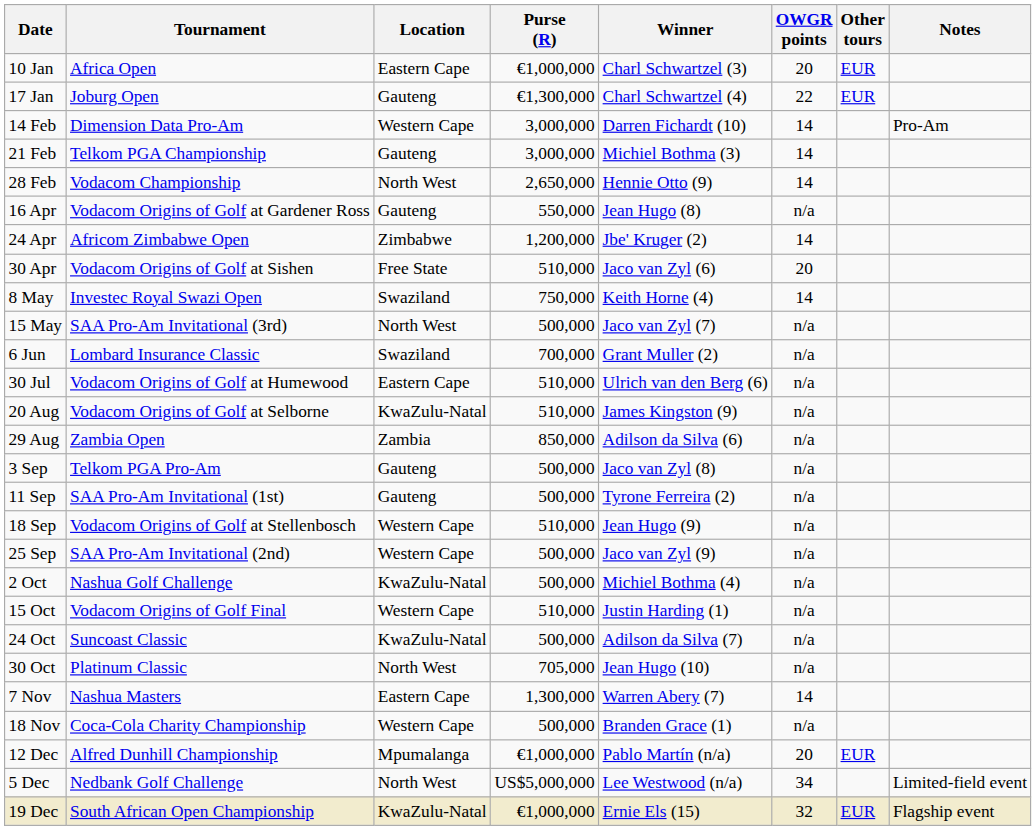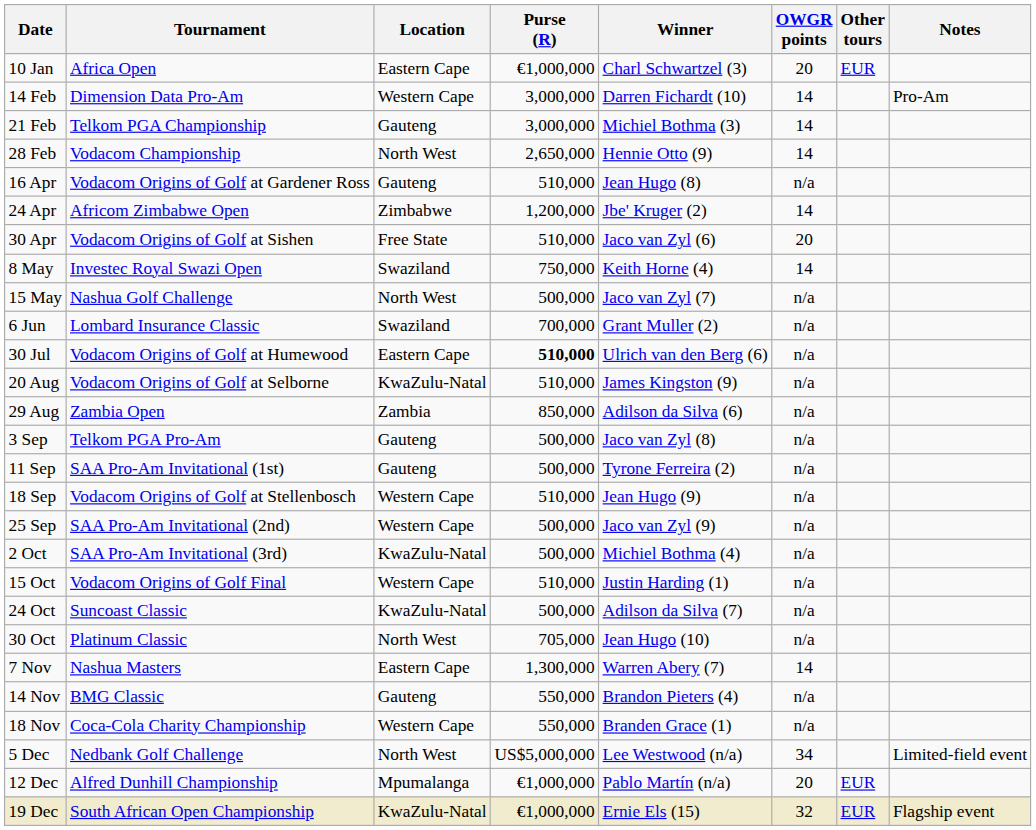- row: 17 Jan | Joburg Open | Gauteng | €1,300,000 | Charl Schwartzel (4) | 22 | EUR
16 Apr | Purse (R): 550,000 -> 510,000
15 May | Tournament: SAA Pro-Am Invitational (3rd) -> Nashua Golf Challenge
30 Jul | Purse (R): normal -> bold
2 Oct | Tournament: Nashua Golf Challenge -> SAA Pro-Am Invitational (3rd)
+ row: 14 Nov | BMG Classic | Gauteng | 550,000 | Brandon Pieters (4) | n/a
18 Nov | Purse (R): 500,000 -> 550,000
rows swapped: 5 Dec <-> 12 Dec
